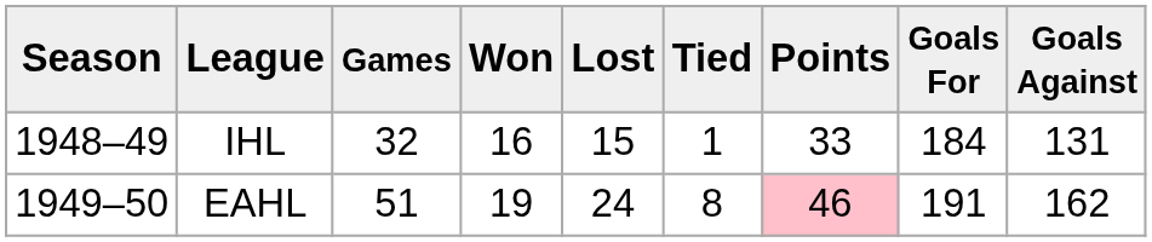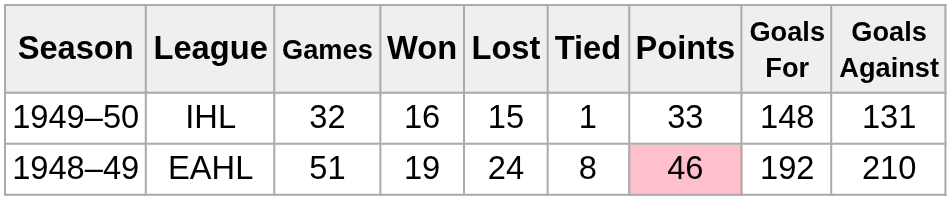IHL | Season: 1948–49 -> 1949–50
IHL | Goals For: 184 -> 148
EAHL | Season: 1949–50 -> 1948–49
EAHL | Goals For: 191 -> 192
EAHL | Goals Against: 162 -> 210
